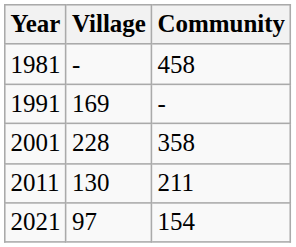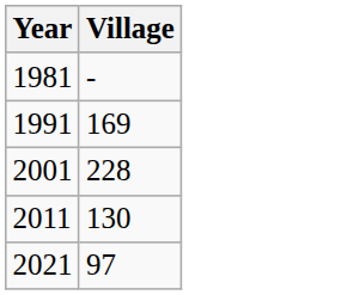- column: Community | 458 | - | 358 | 211 | 154
